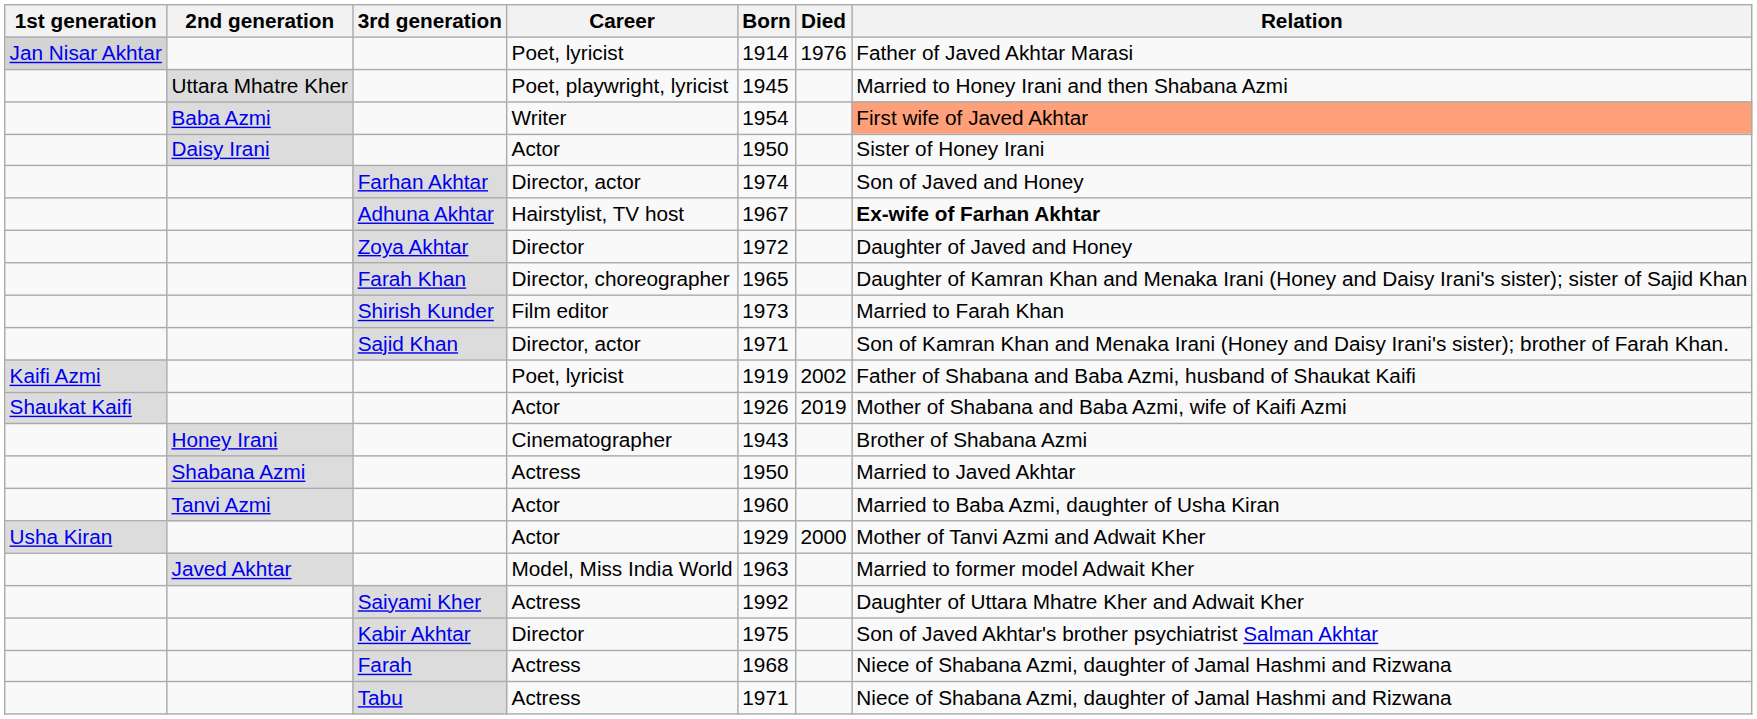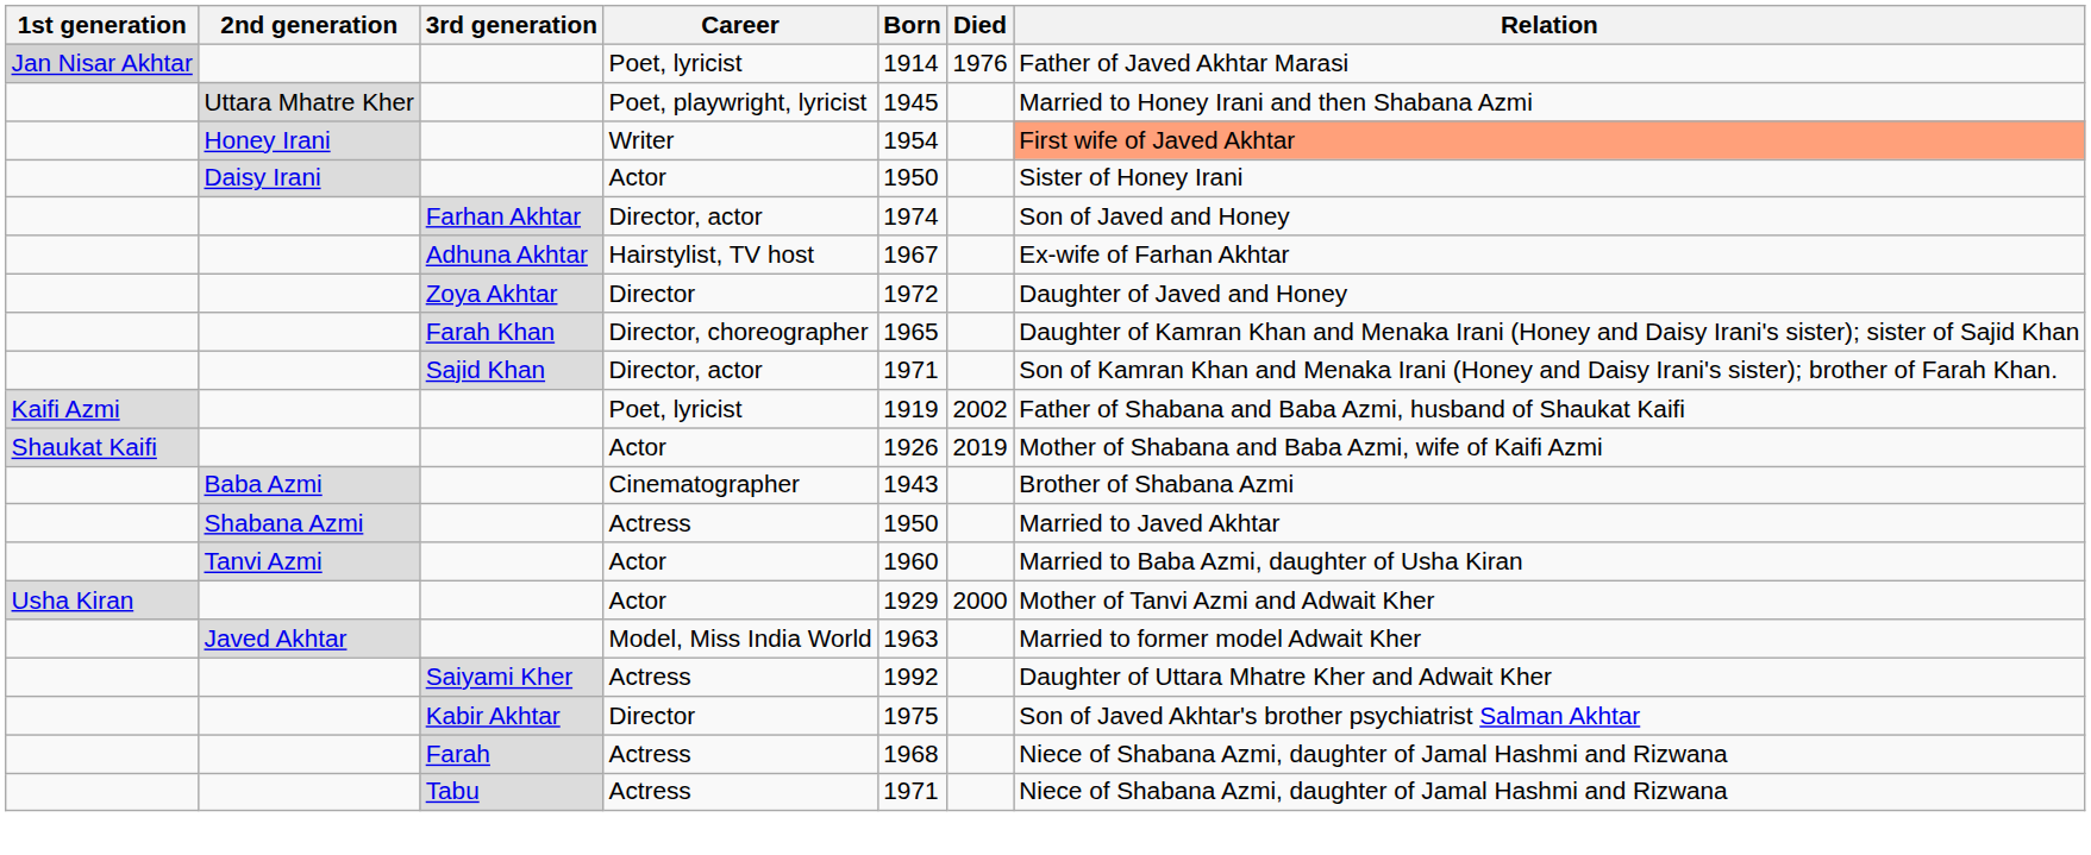Writer | 2nd generation: Baba Azmi -> Honey Irani
Hairstylist, TV host | Relation: bold -> normal
- row: Shirish Kunder | Film editor | 1973 | Married to Farah Khan
Cinematographer | 2nd generation: Honey Irani -> Baba Azmi
